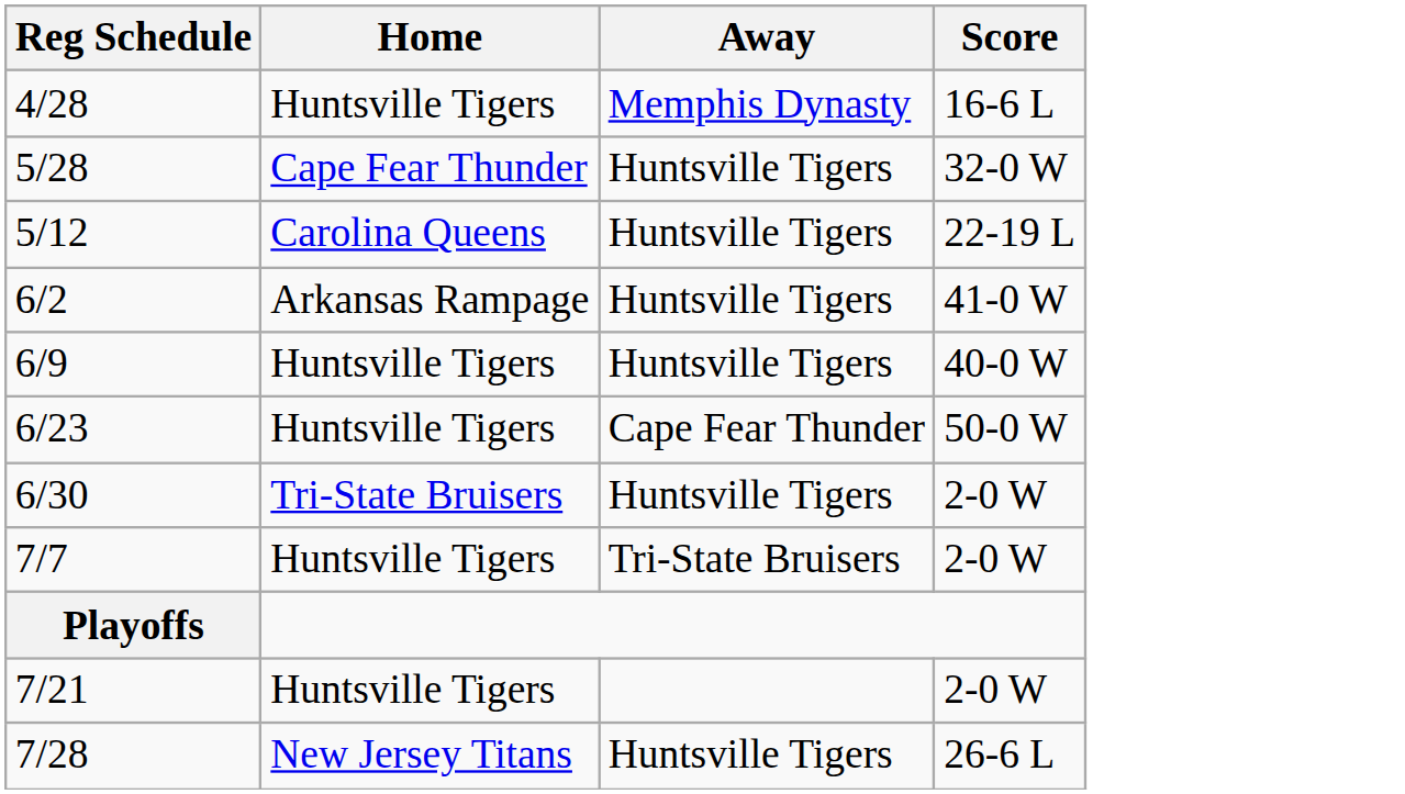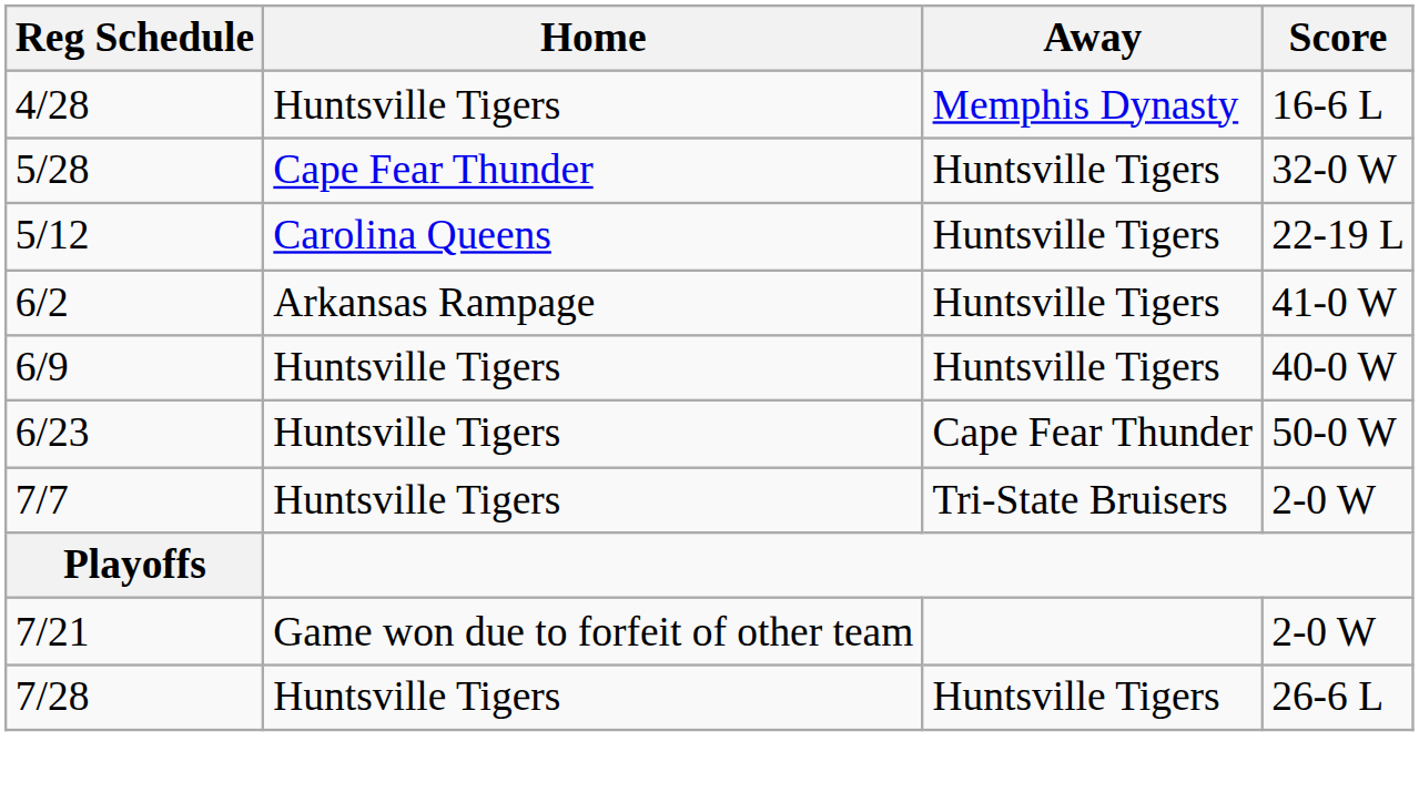- row: 6/30 | Tri-State Bruisers | Huntsville Tigers | 2-0 W
7/21 | Home: Huntsville Tigers -> Game won due to forfeit of other team
7/28 | Home: New Jersey Titans -> Huntsville Tigers
